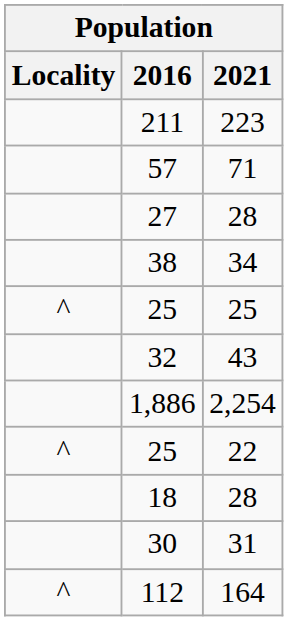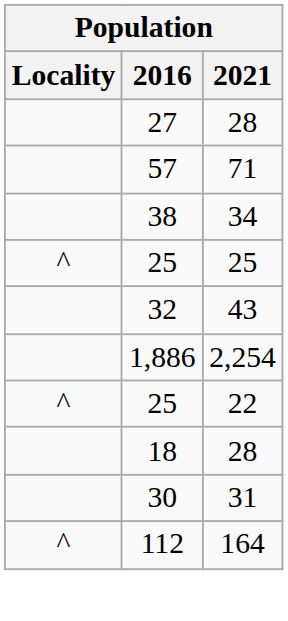- row: 211 | 223
rows swapped: 57 <-> 27
